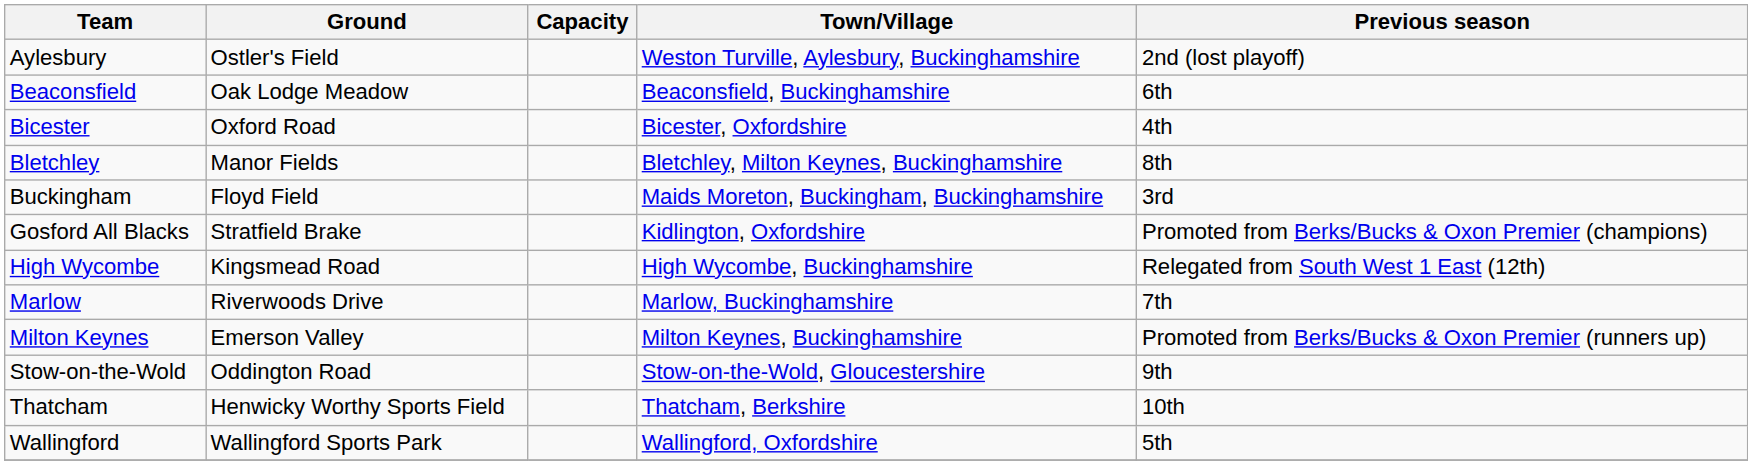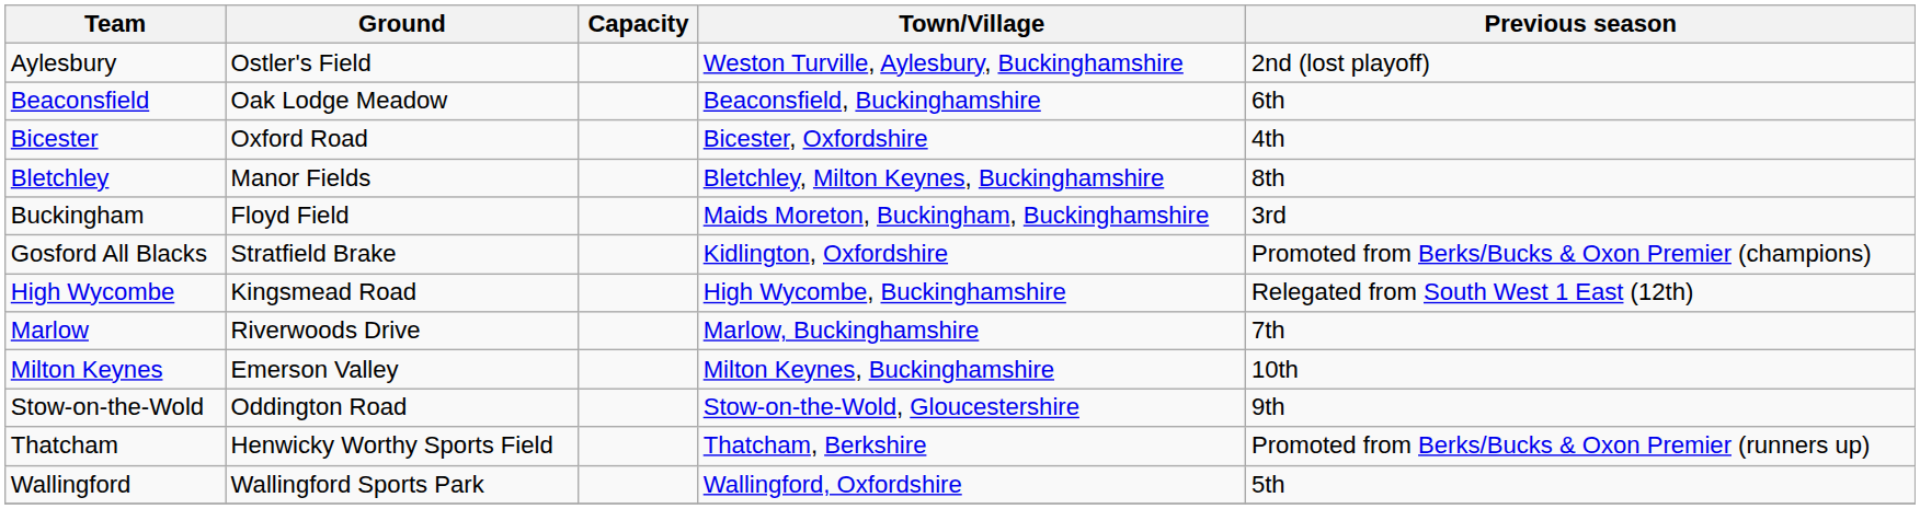Milton Keynes | Previous season: Promoted from Berks/Bucks & Oxon Premier (runners up) -> 10th
Thatcham | Previous season: 10th -> Promoted from Berks/Bucks & Oxon Premier (runners up)
